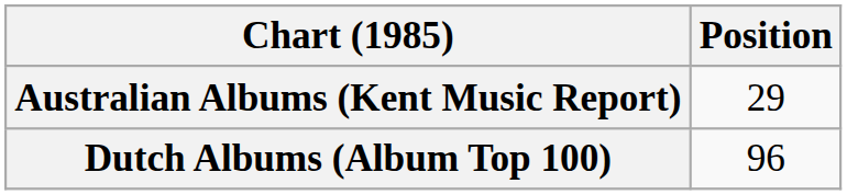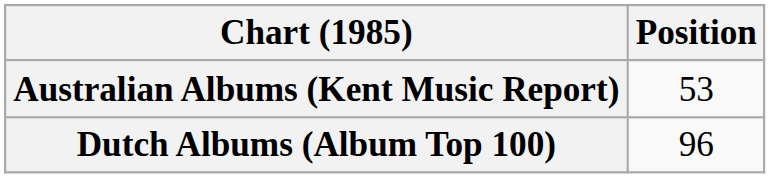Australian Albums (Kent Music Report) | Position: 29 -> 53
